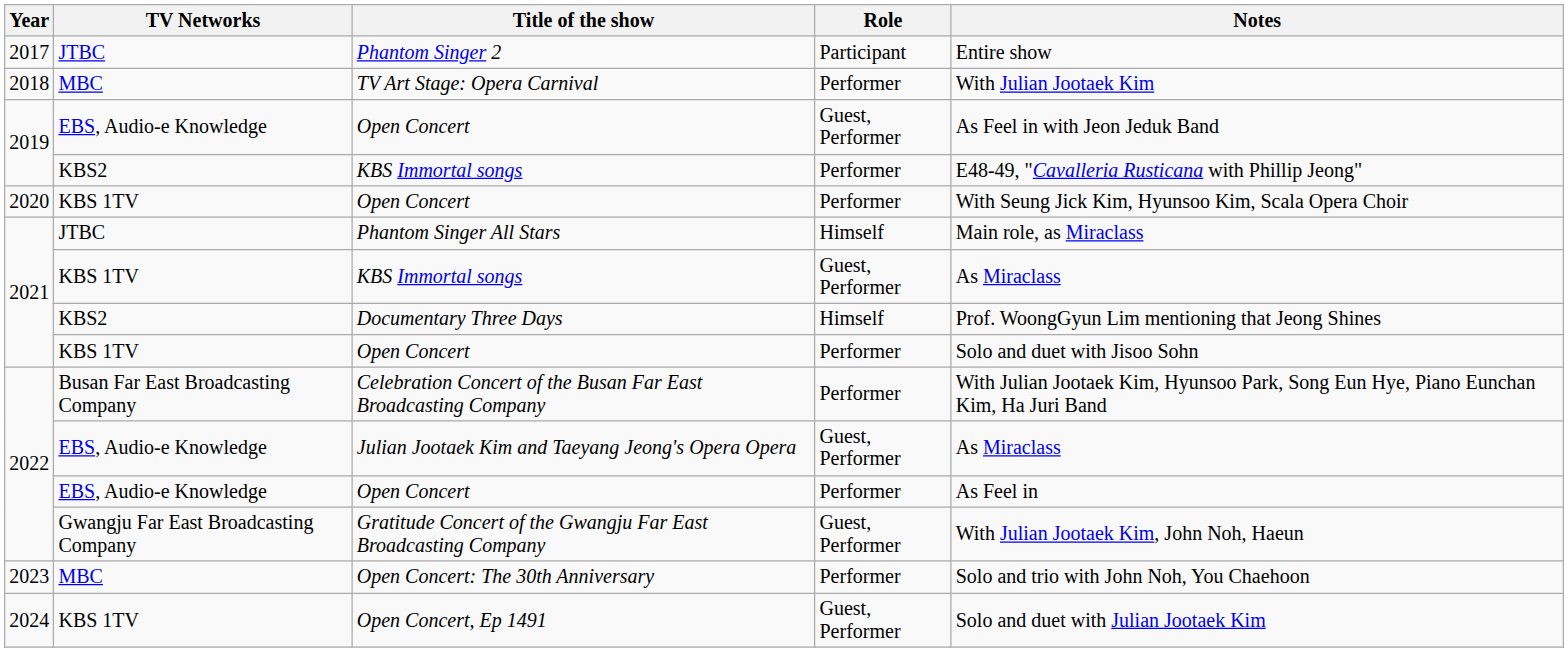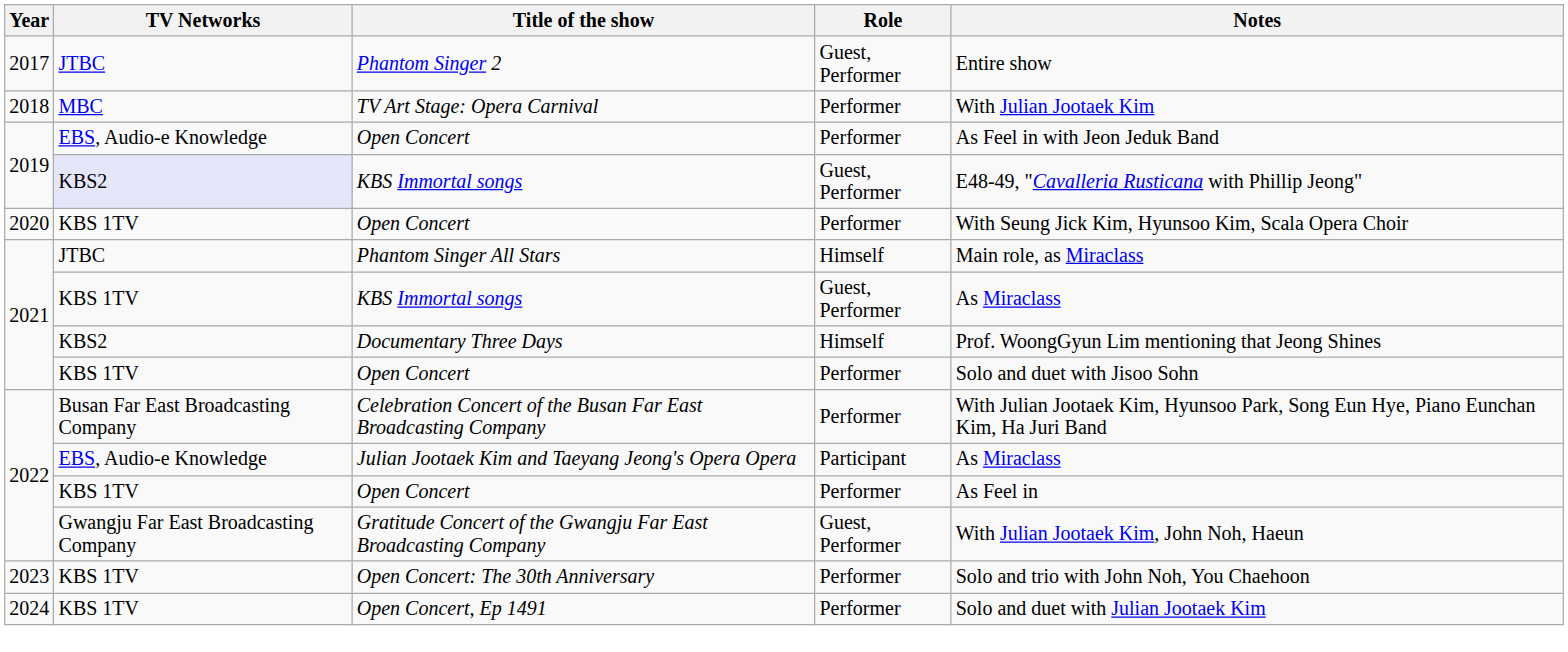Phantom Singer 2 | Role: Participant -> Guest, Performer
2019 / Open Concert | Role: Guest, Performer -> Performer
2019 / KBS Immortal songs | TV Networks: no background -> lavender background
2019 / KBS Immortal songs | Role: Performer -> Guest, Performer
Julian Jootaek Kim and Taeyang Jeong's Opera Opera | Role: Guest, Performer -> Participant
2022 / Open Concert | TV Networks: EBS, Audio-e Knowledge -> KBS 1TV
Open Concert: The 30th Anniversary | TV Networks: MBC -> KBS 1TV
Open Concert, Ep 1491 | Role: Guest, Performer -> Performer
